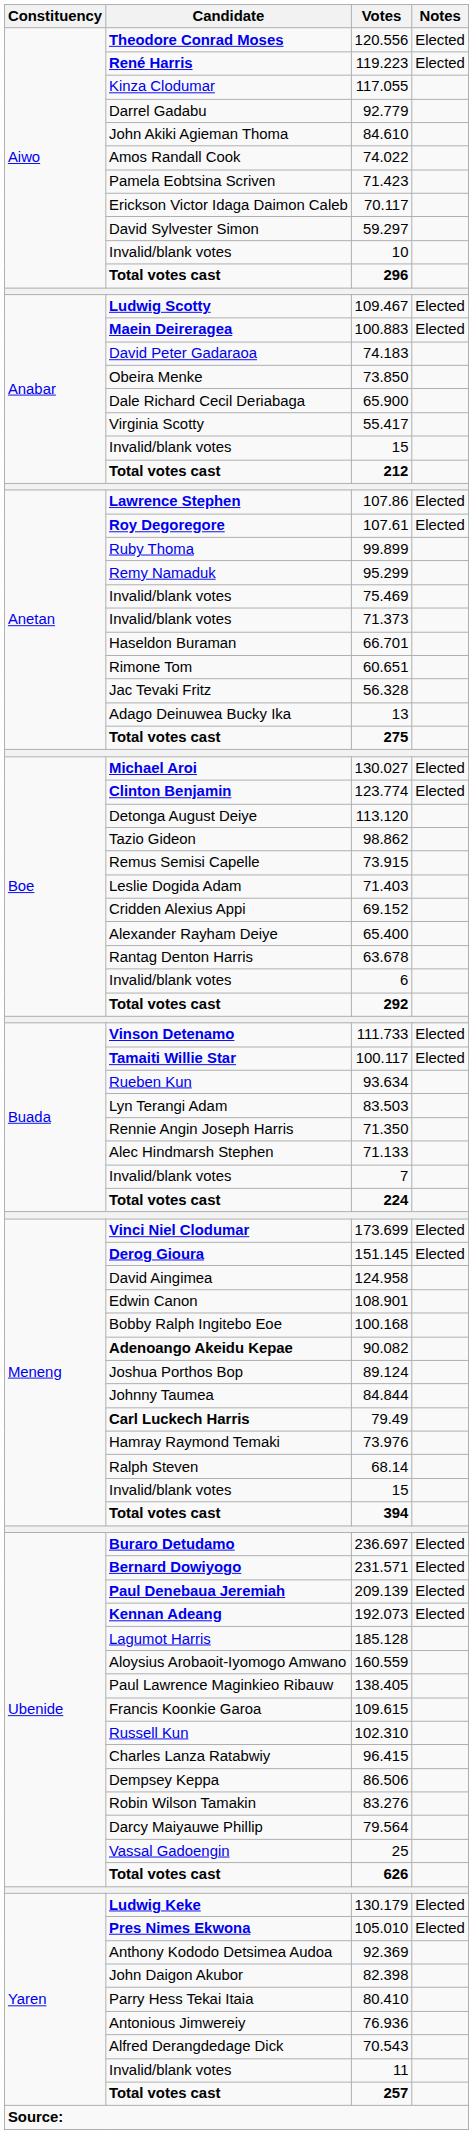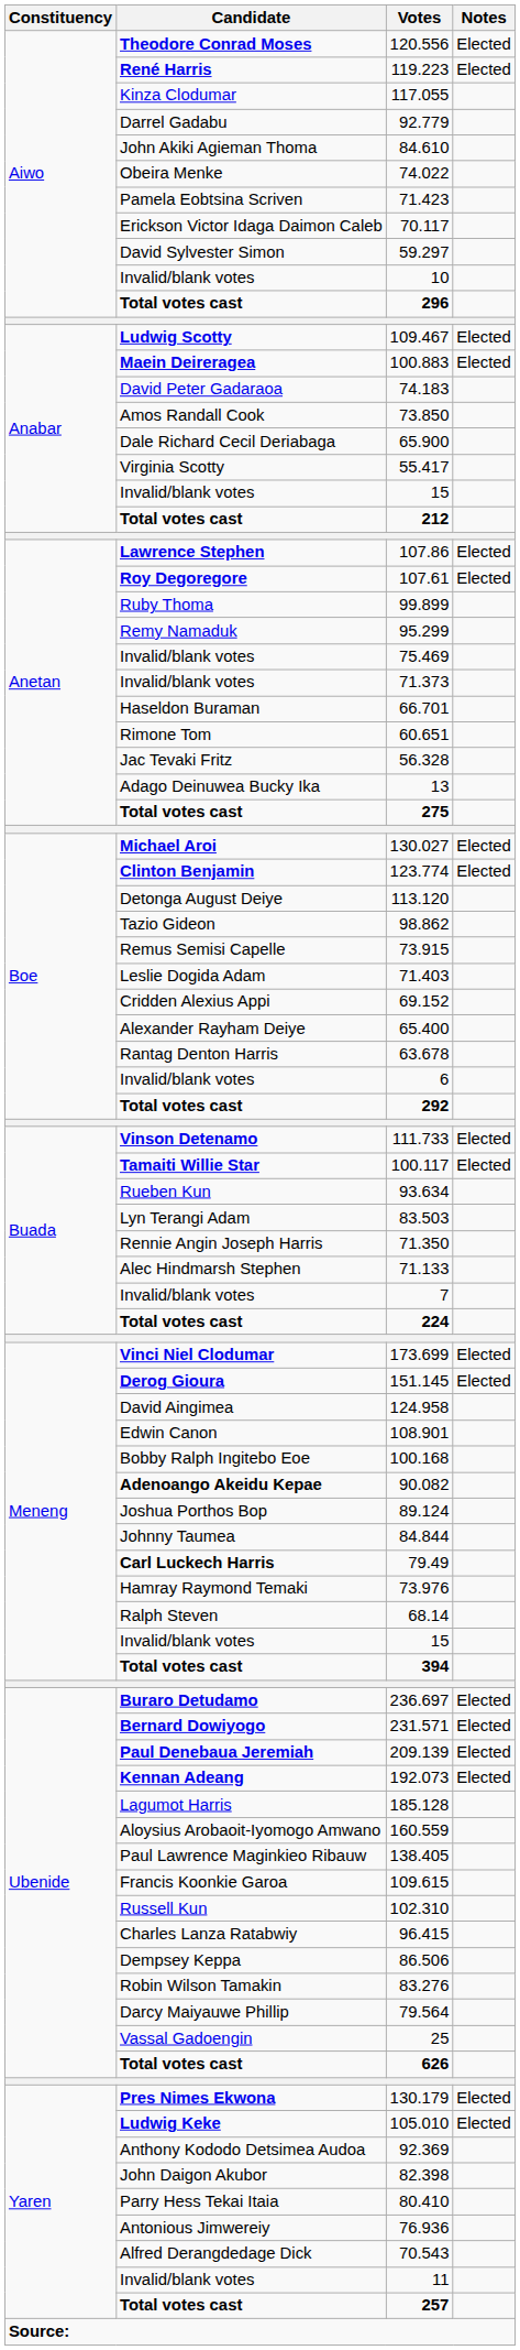74.022 | Candidate: Amos Randall Cook -> Obeira Menke
73.850 | Candidate: Obeira Menke -> Amos Randall Cook
130.179 | Candidate: Ludwig Keke -> Pres Nimes Ekwona
105.010 | Candidate: Pres Nimes Ekwona -> Ludwig Keke
